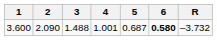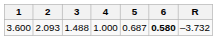3.600 | 2: 2.090 -> 2.093
3.600 | 4: 1.001 -> 1.000
